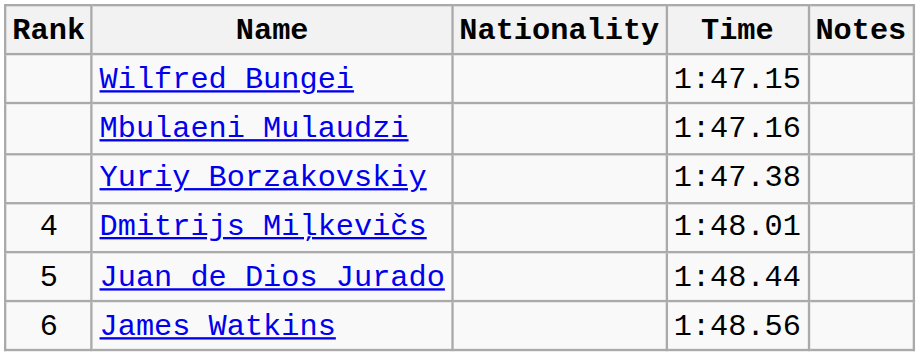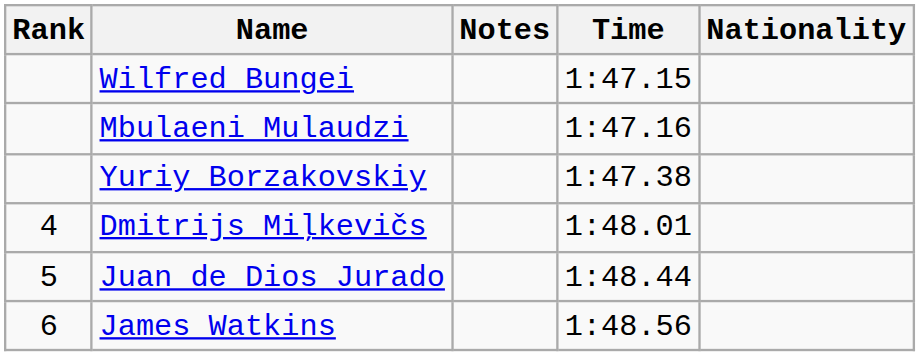columns swapped: Nationality <-> Notes
